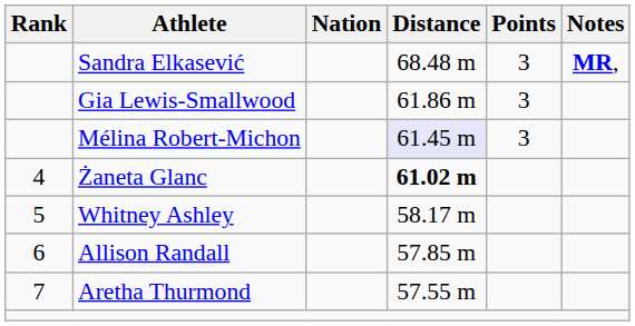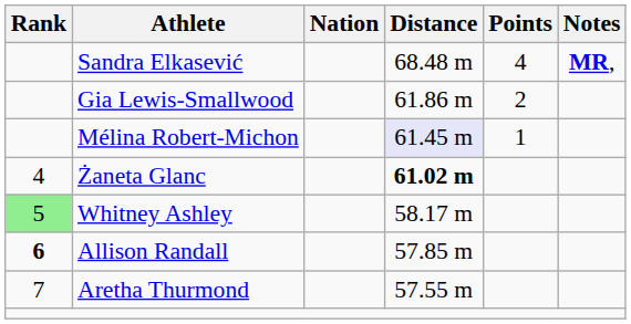Sandra Elkasević | Points: 3 -> 4
Gia Lewis-Smallwood | Points: 3 -> 2
Mélina Robert-Michon | Points: 3 -> 1
Whitney Ashley | Rank: no background -> lightgreen background
Allison Randall | Rank: normal -> bold
